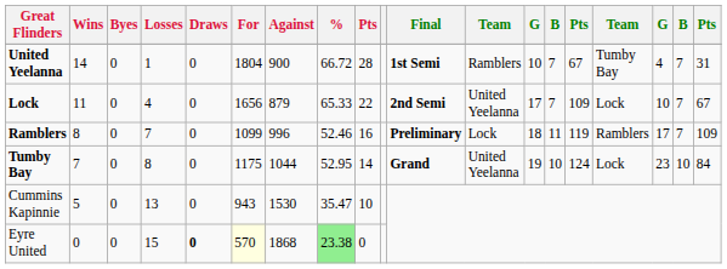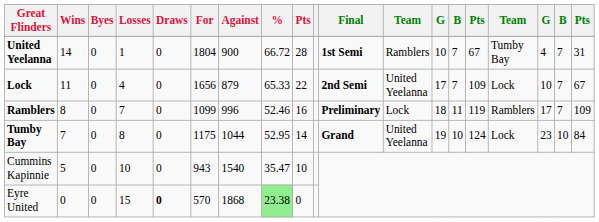Cummins Kapinnie | Losses: 13 -> 10
Cummins Kapinnie | Against: 1530 -> 1540
Eyre United | For: lightyellow background -> no background
